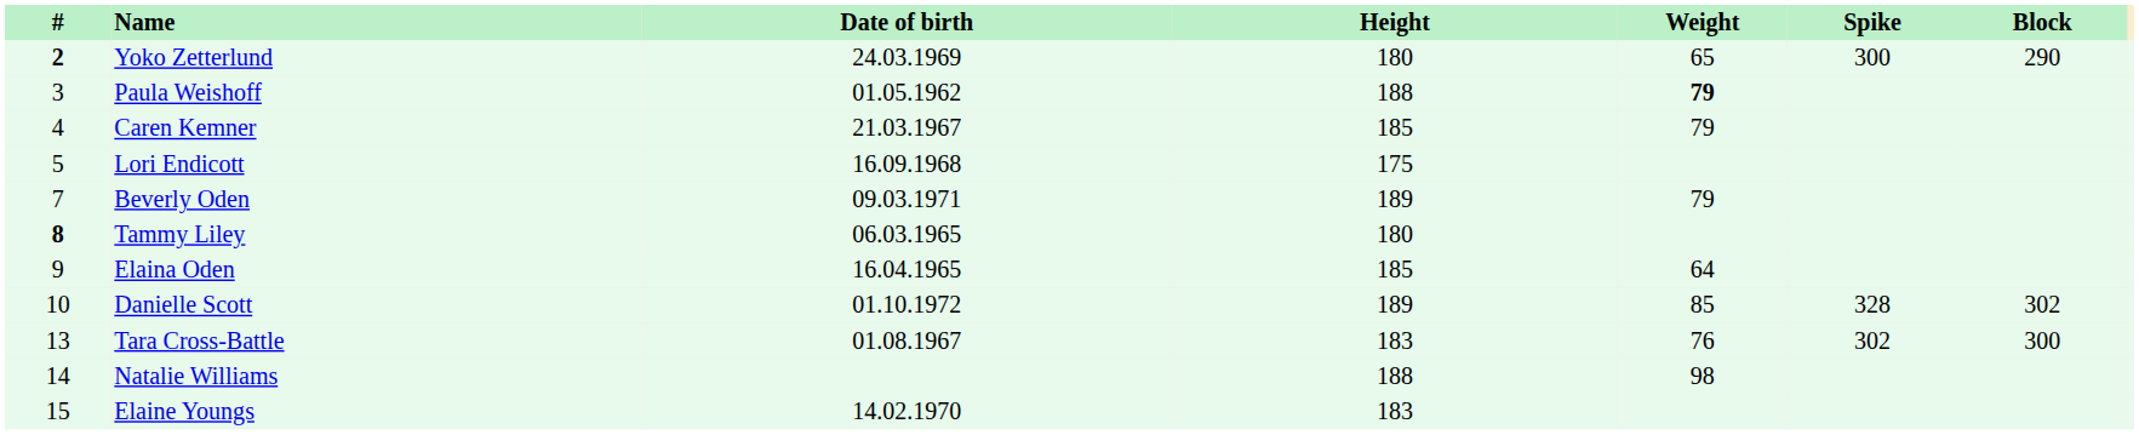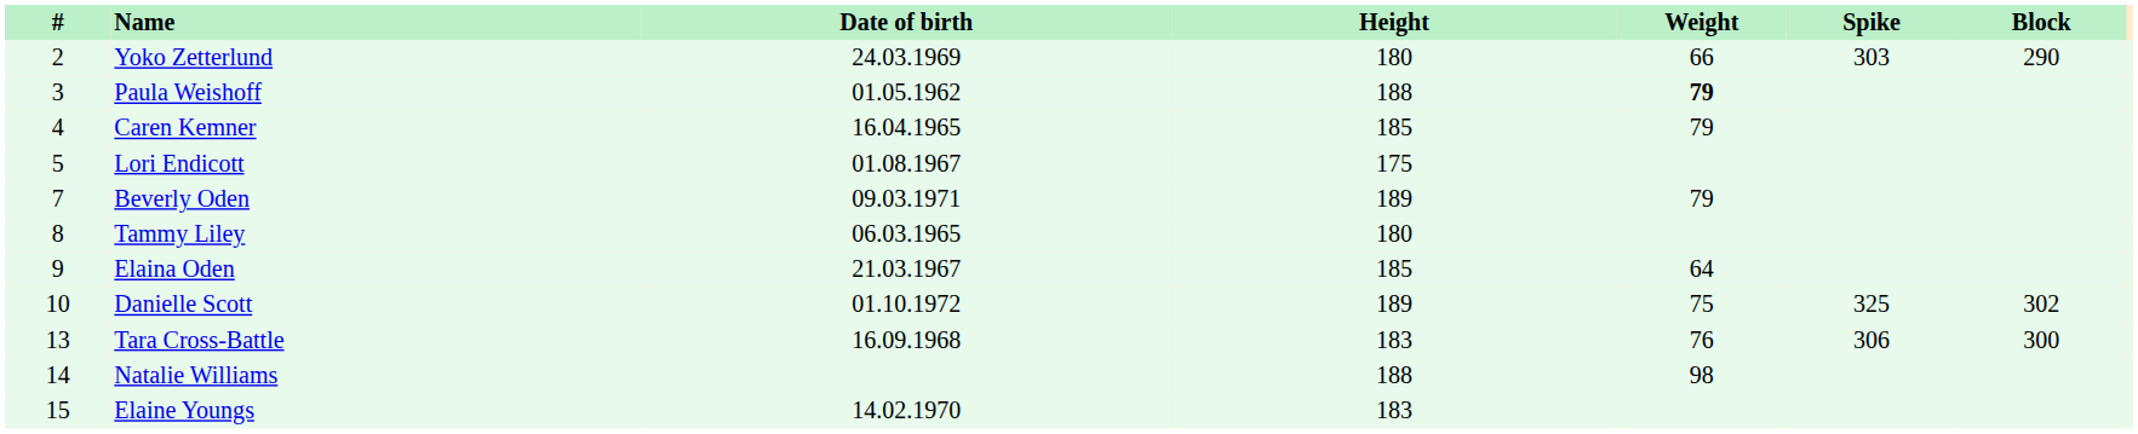Yoko Zetterlund | #: bold -> normal
Yoko Zetterlund | Weight: 65 -> 66
Yoko Zetterlund | Spike: 300 -> 303
Caren Kemner | Date of birth: 21.03.1967 -> 16.04.1965
Lori Endicott | Date of birth: 16.09.1968 -> 01.08.1967
Tammy Liley | #: bold -> normal
Elaina Oden | Date of birth: 16.04.1965 -> 21.03.1967
Danielle Scott | Weight: 85 -> 75
Danielle Scott | Spike: 328 -> 325
Tara Cross-Battle | Date of birth: 01.08.1967 -> 16.09.1968
Tara Cross-Battle | Spike: 302 -> 306
